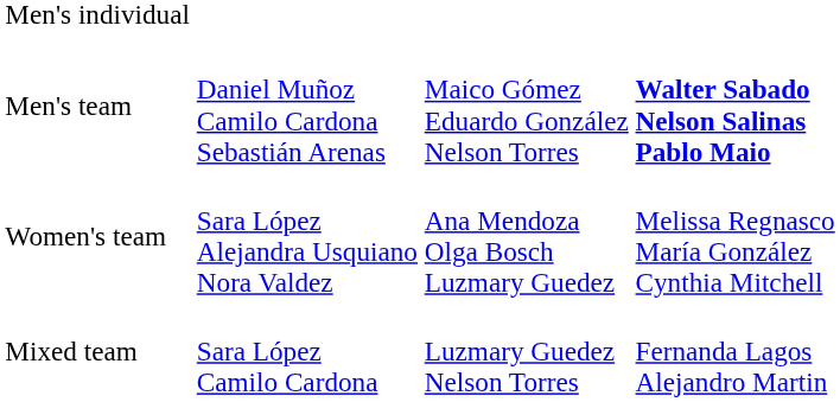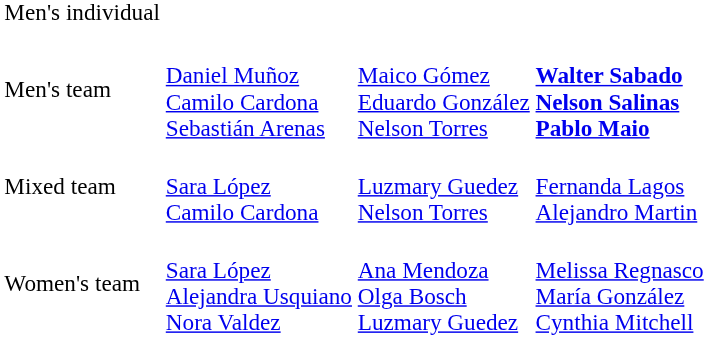rows swapped: Women's team <-> Mixed team
